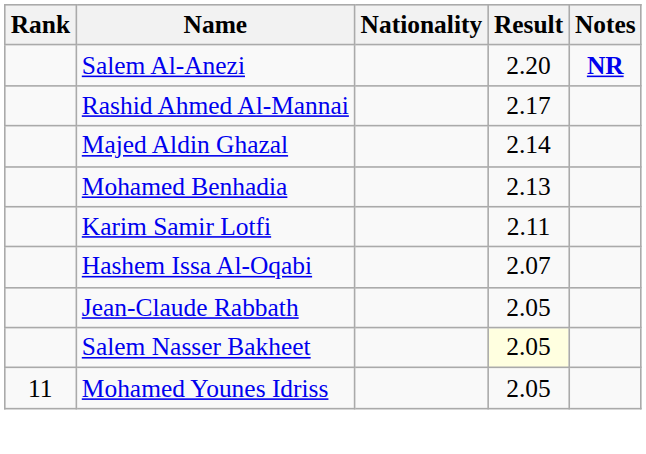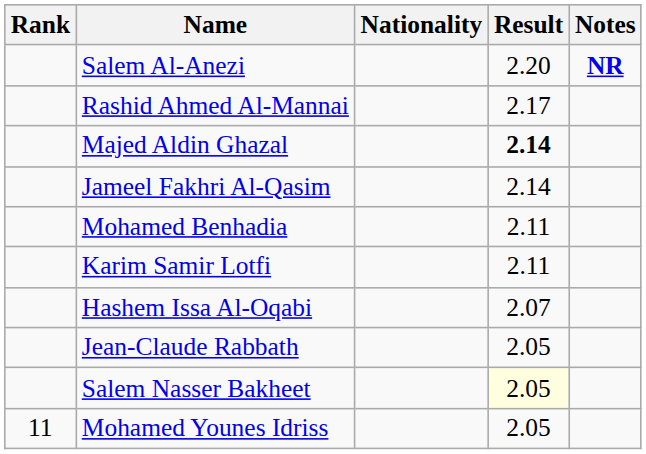Majed Aldin Ghazal | Result: normal -> bold
+ row: Jameel Fakhri Al-Qasim | 2.14
Mohamed Benhadia | Result: 2.13 -> 2.11
